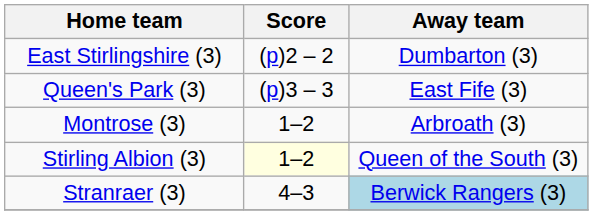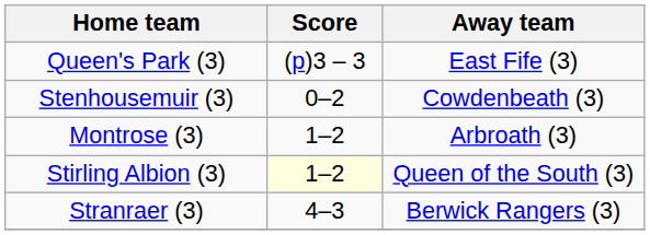- row: East Stirlingshire (3) | (p)2 – 2 | Dumbarton (3)
+ row: Stenhousemuir (3) | 0–2 | Cowdenbeath (3)
Stranraer (3) | Away team: lightblue background -> no background
